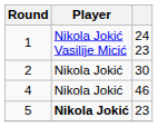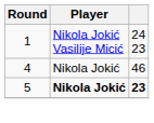- row: 2 | Nikola Jokić | 30
5 | column 3: normal -> bold
